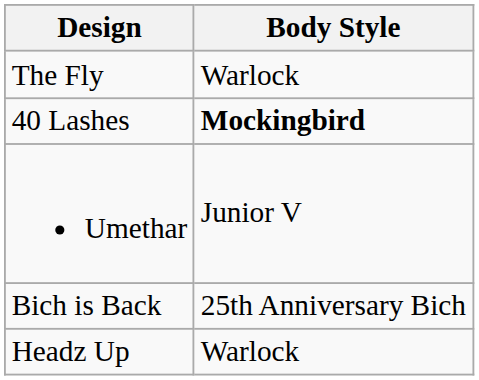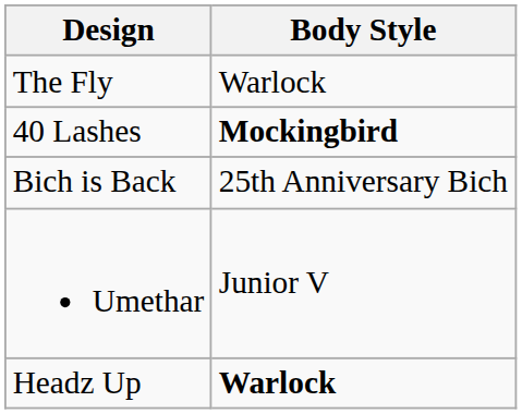rows swapped: Umethar <-> Bich is Back
Headz Up | Body Style: normal -> bold
